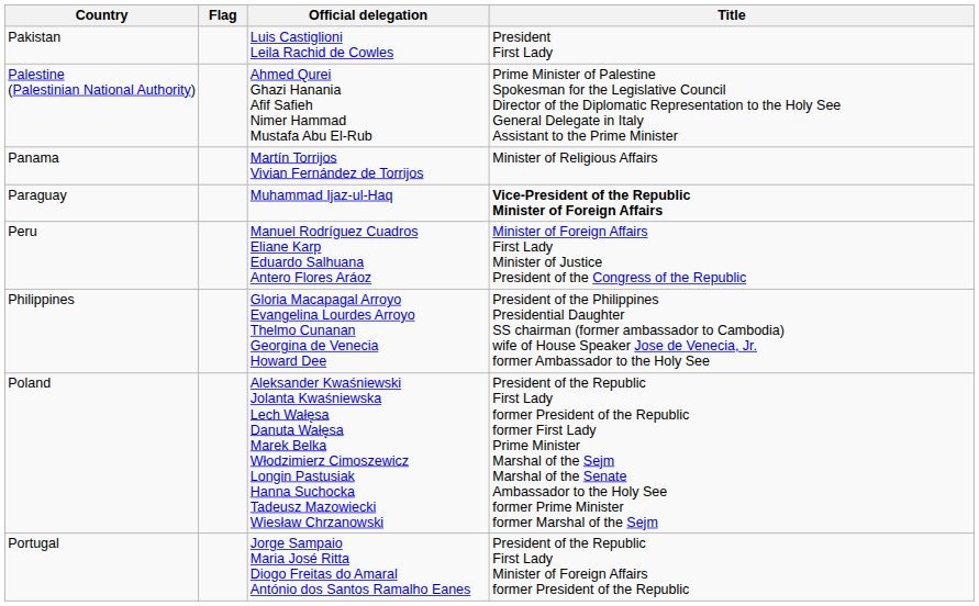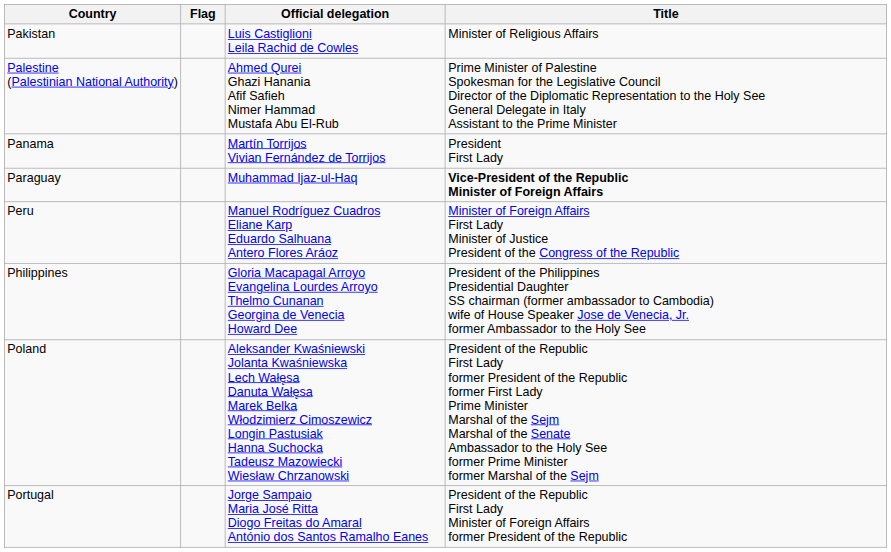Pakistan | Title: President First Lady -> Minister of Religious Affairs
Panama | Title: Minister of Religious Affairs -> President First Lady
